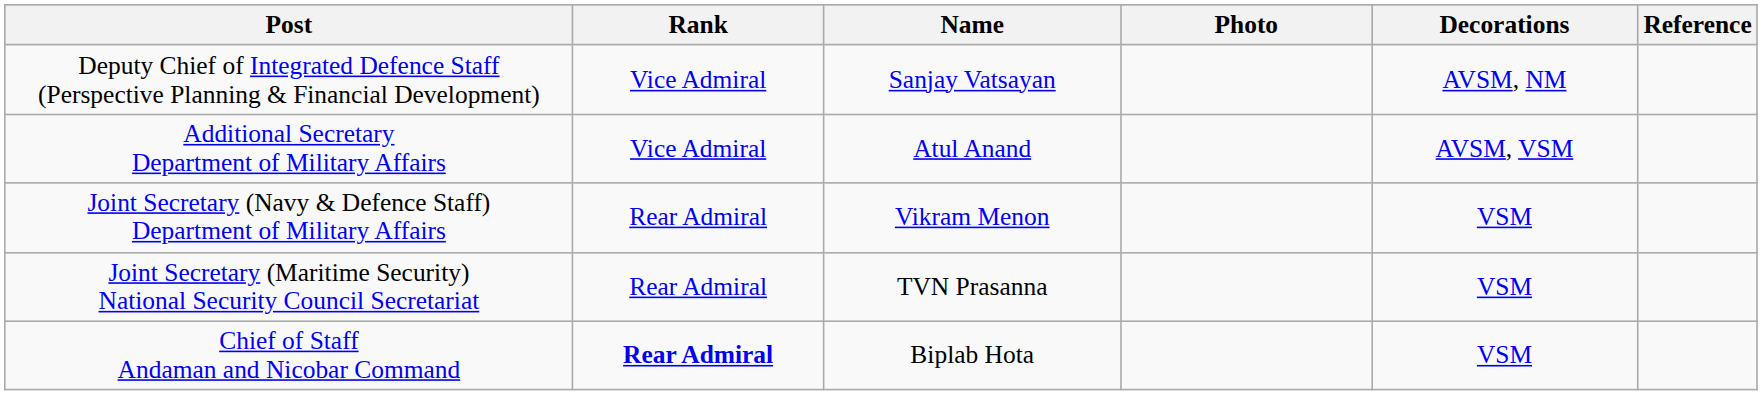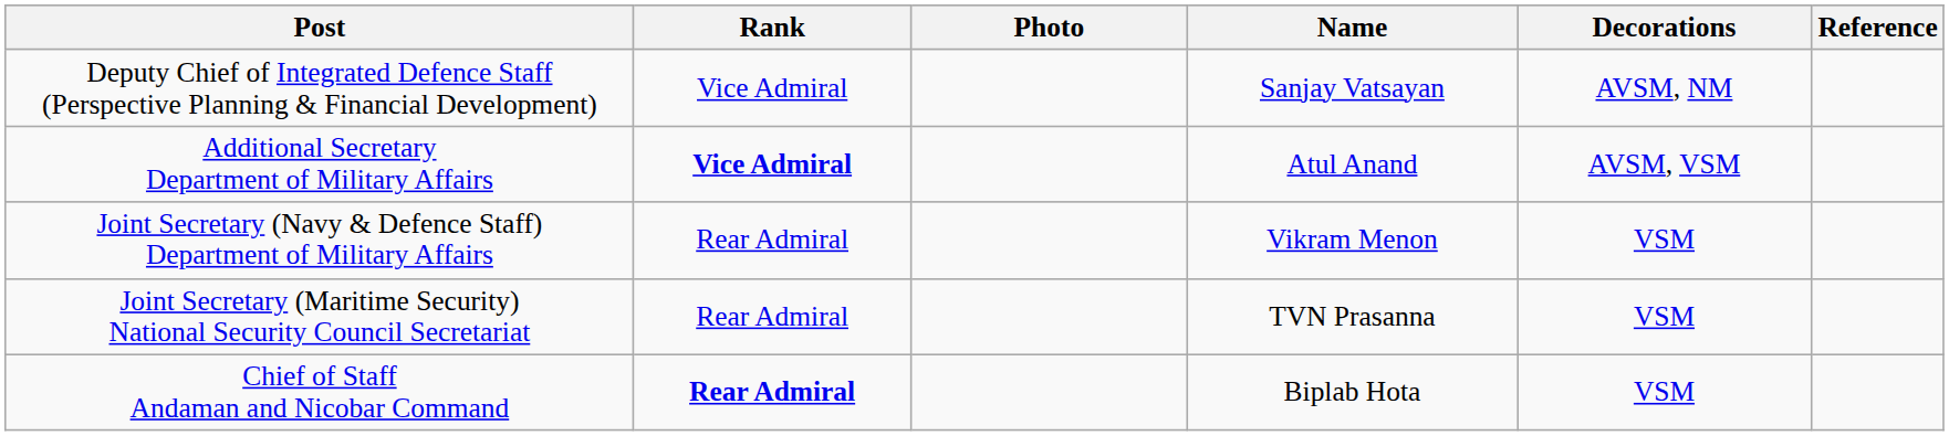columns swapped: Name <-> Photo
Additional Secretary Department of Military Affairs | Rank: normal -> bold
